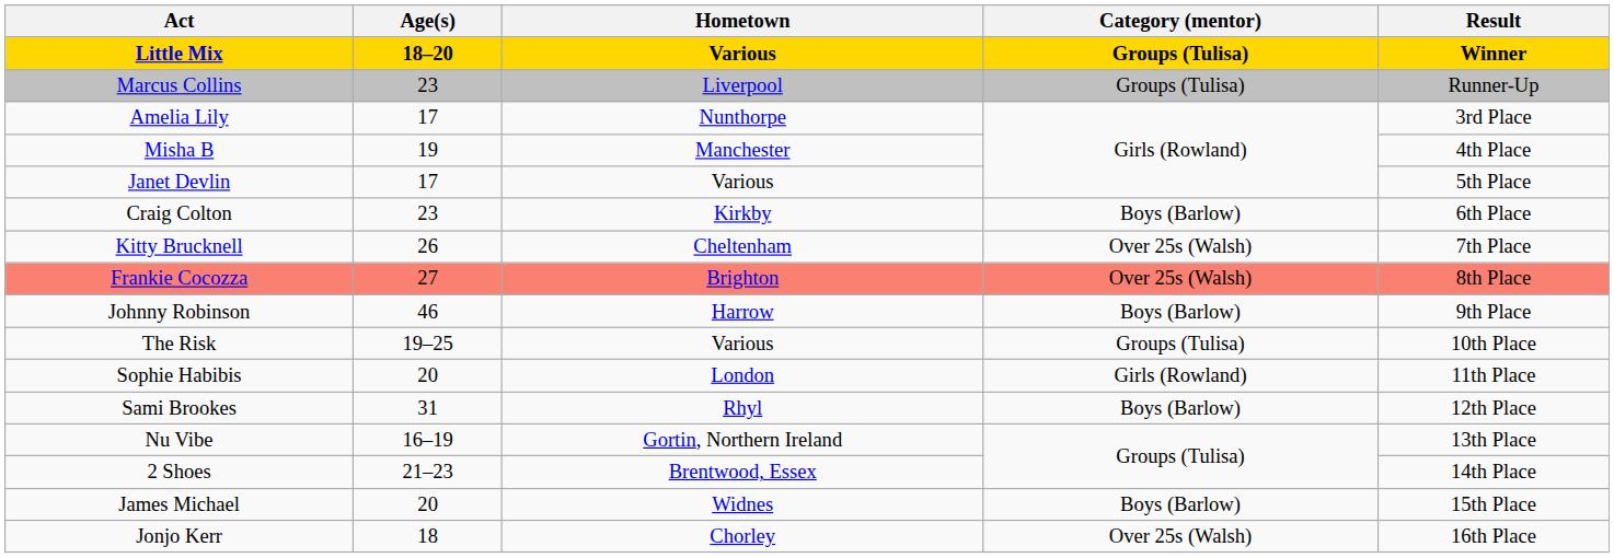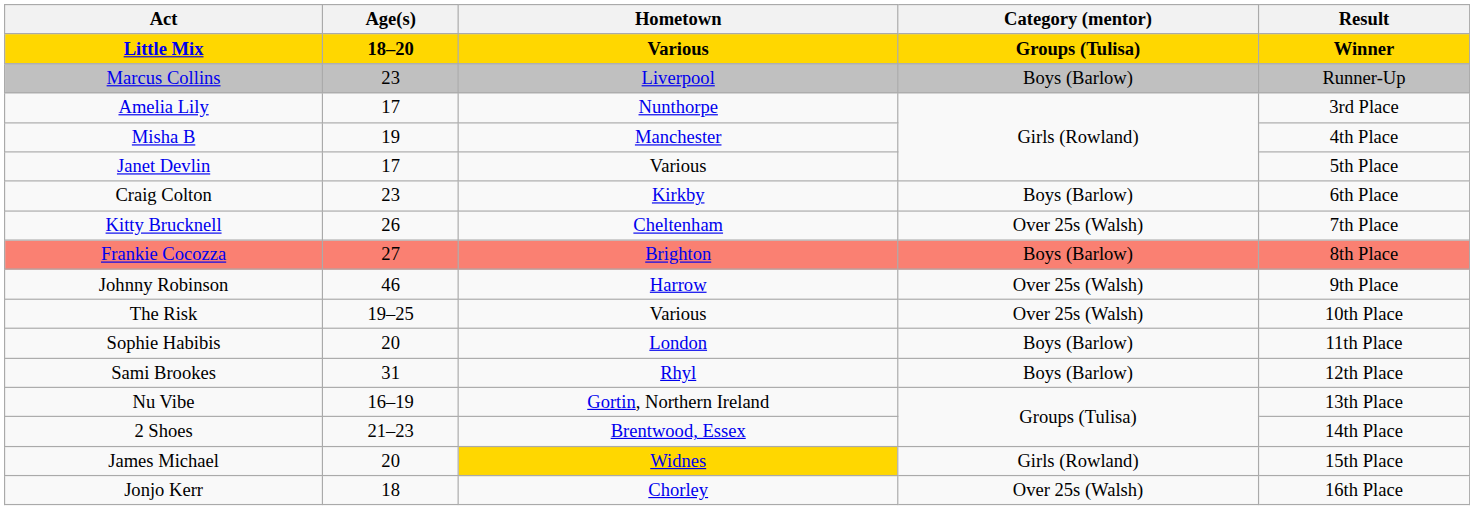Marcus Collins | Category (mentor): Groups (Tulisa) -> Boys (Barlow)
Frankie Cocozza | Category (mentor): Over 25s (Walsh) -> Boys (Barlow)
Johnny Robinson | Category (mentor): Boys (Barlow) -> Over 25s (Walsh)
The Risk | Category (mentor): Groups (Tulisa) -> Over 25s (Walsh)
Sophie Habibis | Category (mentor): Girls (Rowland) -> Boys (Barlow)
James Michael | Hometown: no background -> gold background
James Michael | Category (mentor): Boys (Barlow) -> Girls (Rowland)
